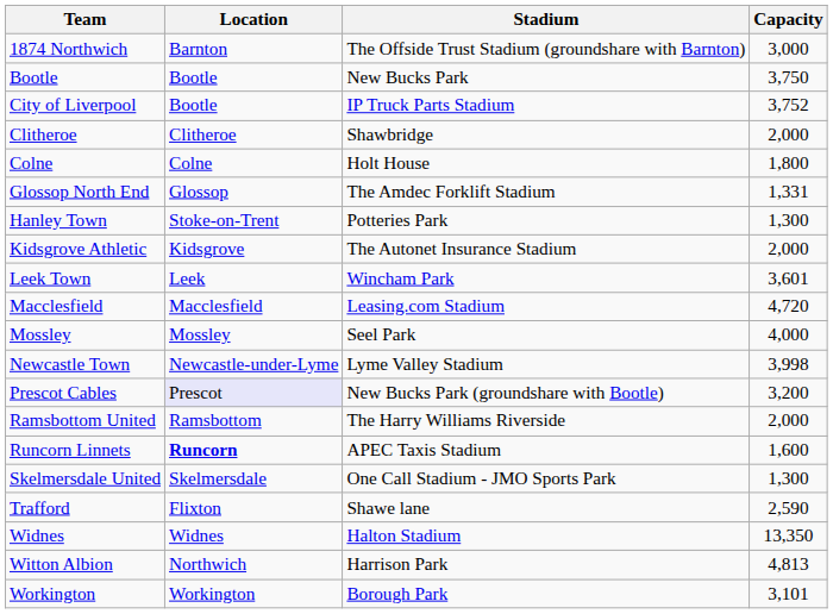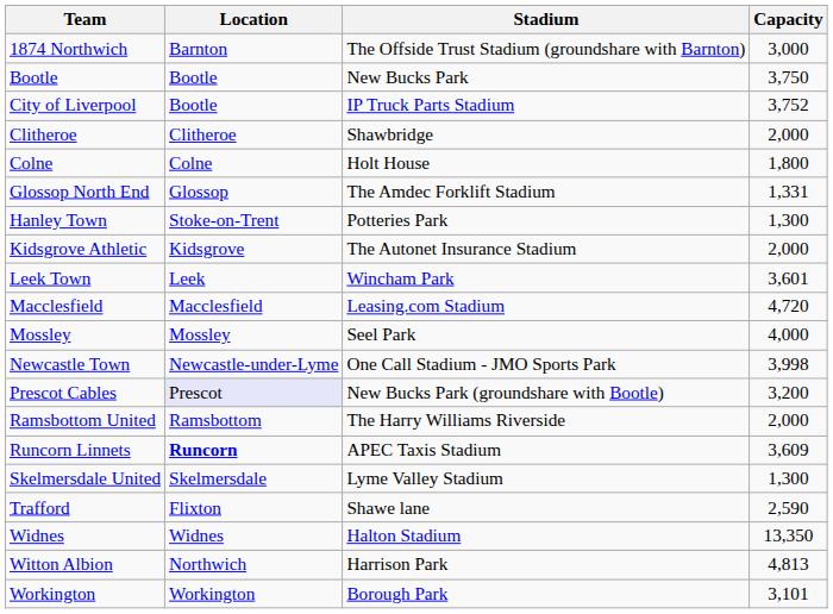Newcastle Town | Stadium: Lyme Valley Stadium -> One Call Stadium - JMO Sports Park
Runcorn Linnets | Capacity: 1,600 -> 3,609
Skelmersdale United | Stadium: One Call Stadium - JMO Sports Park -> Lyme Valley Stadium
